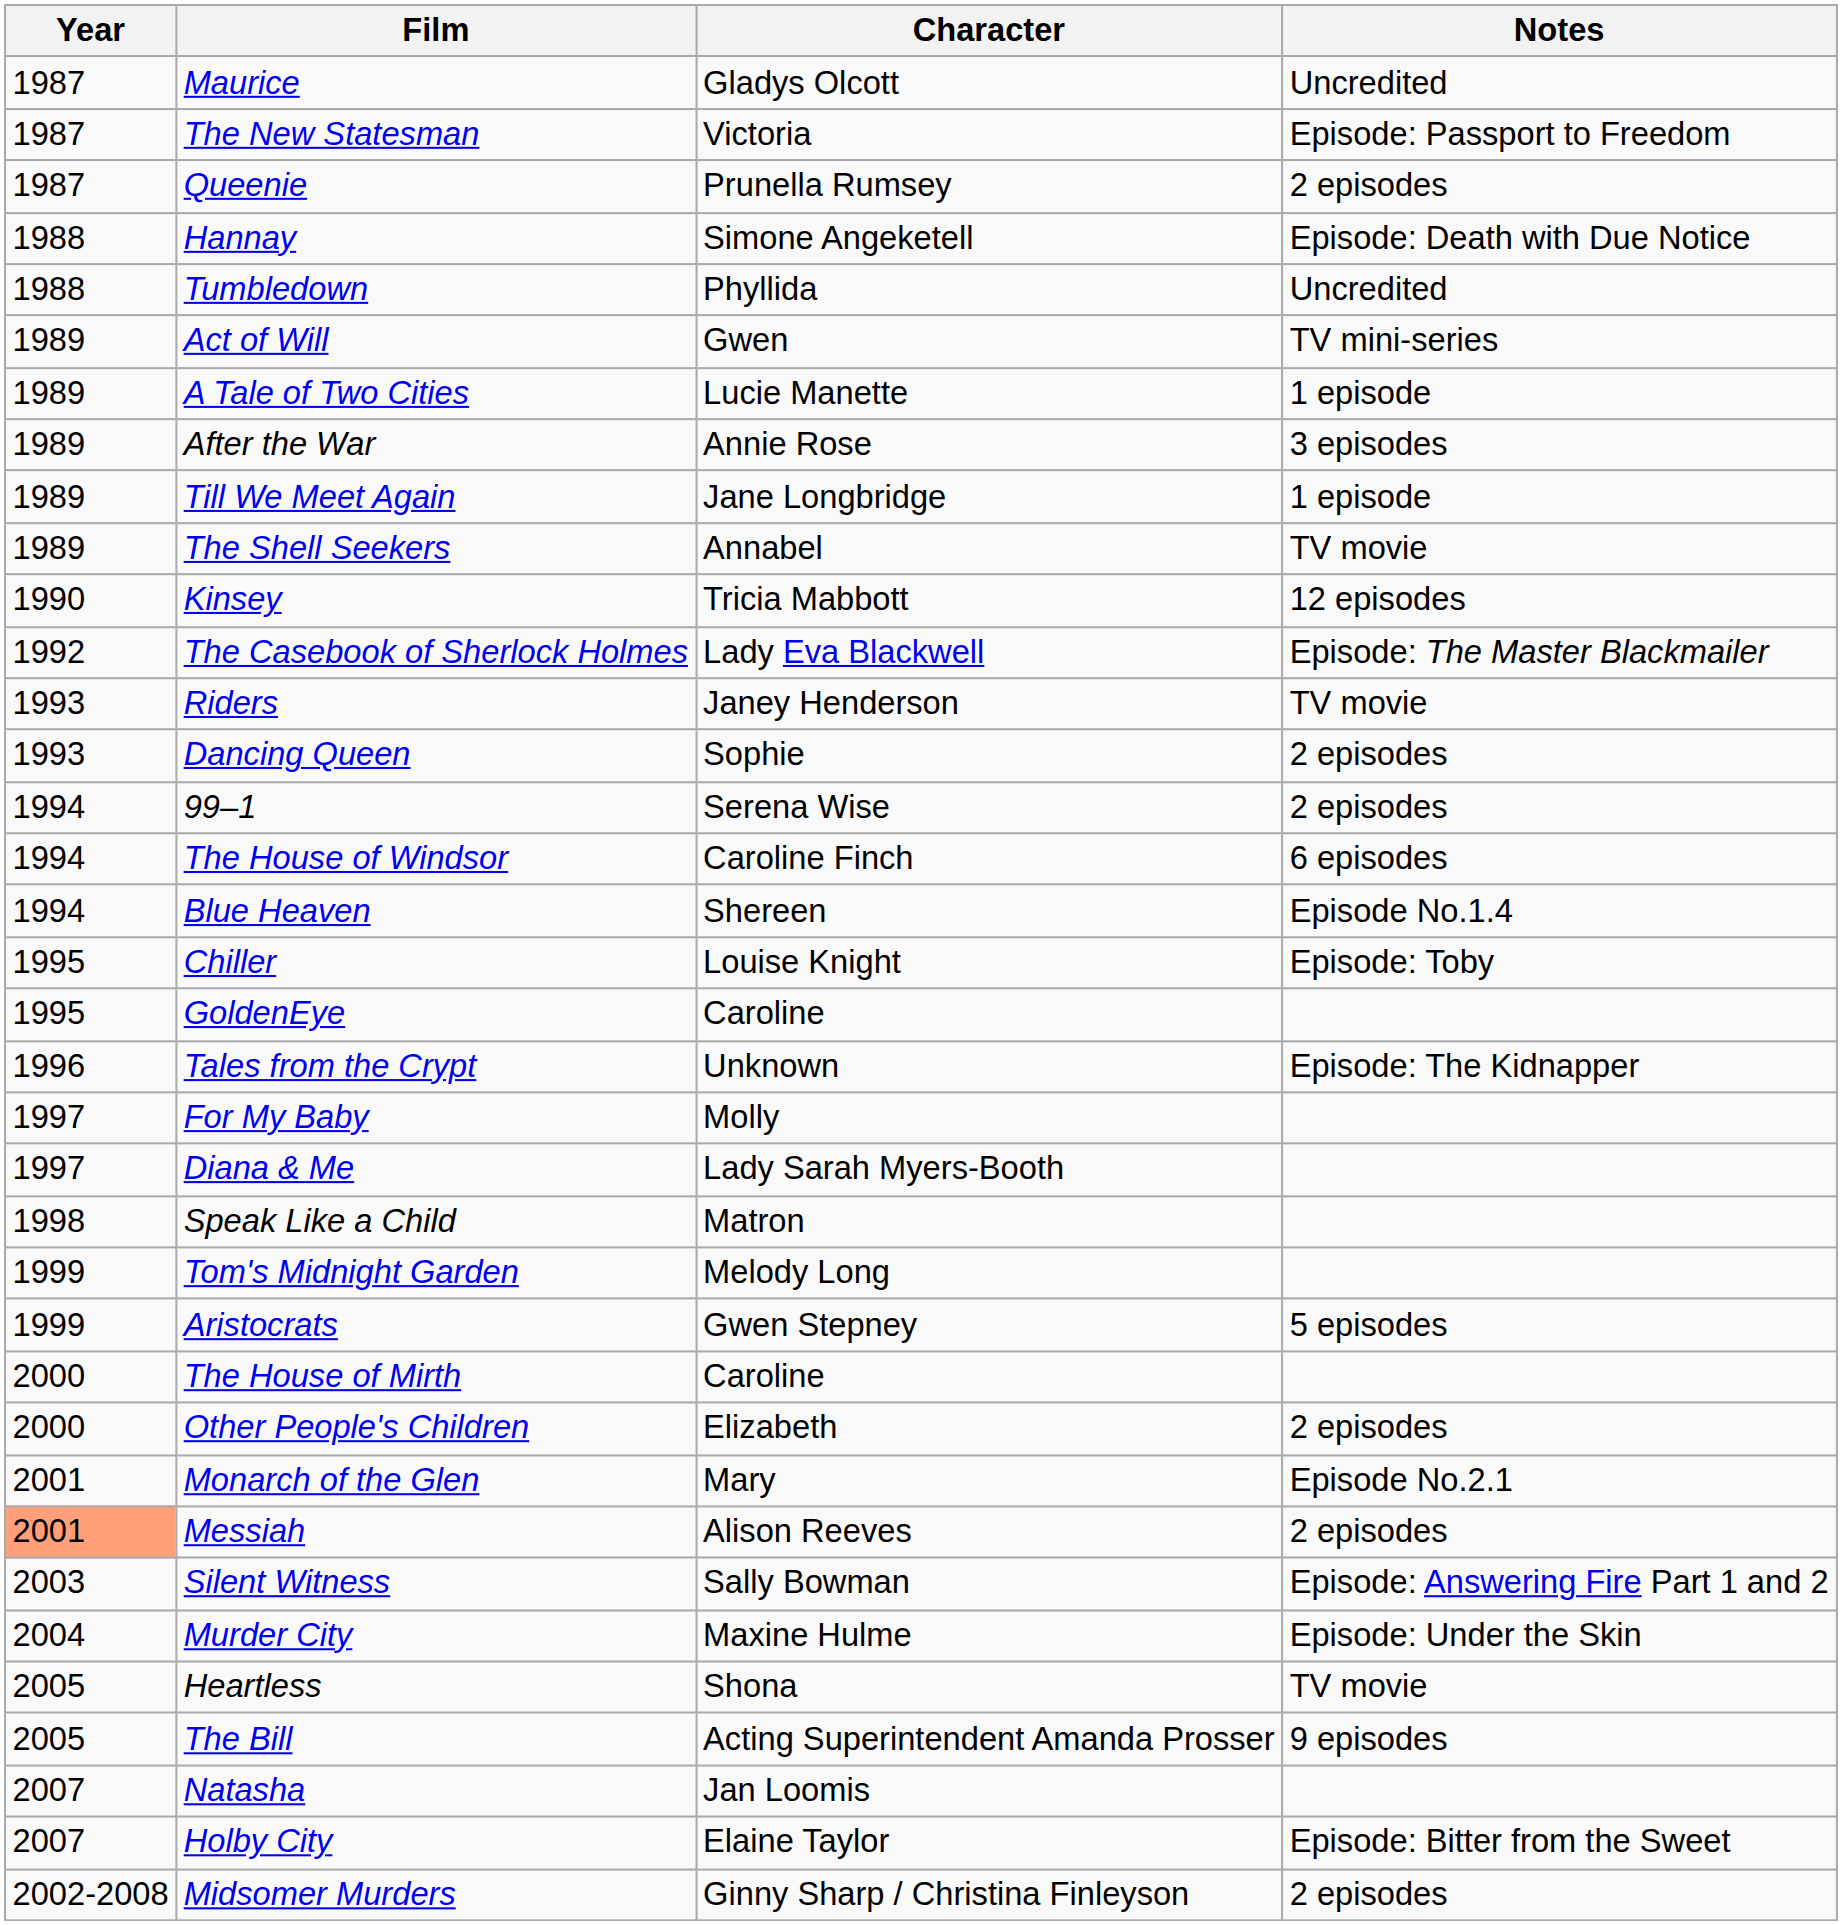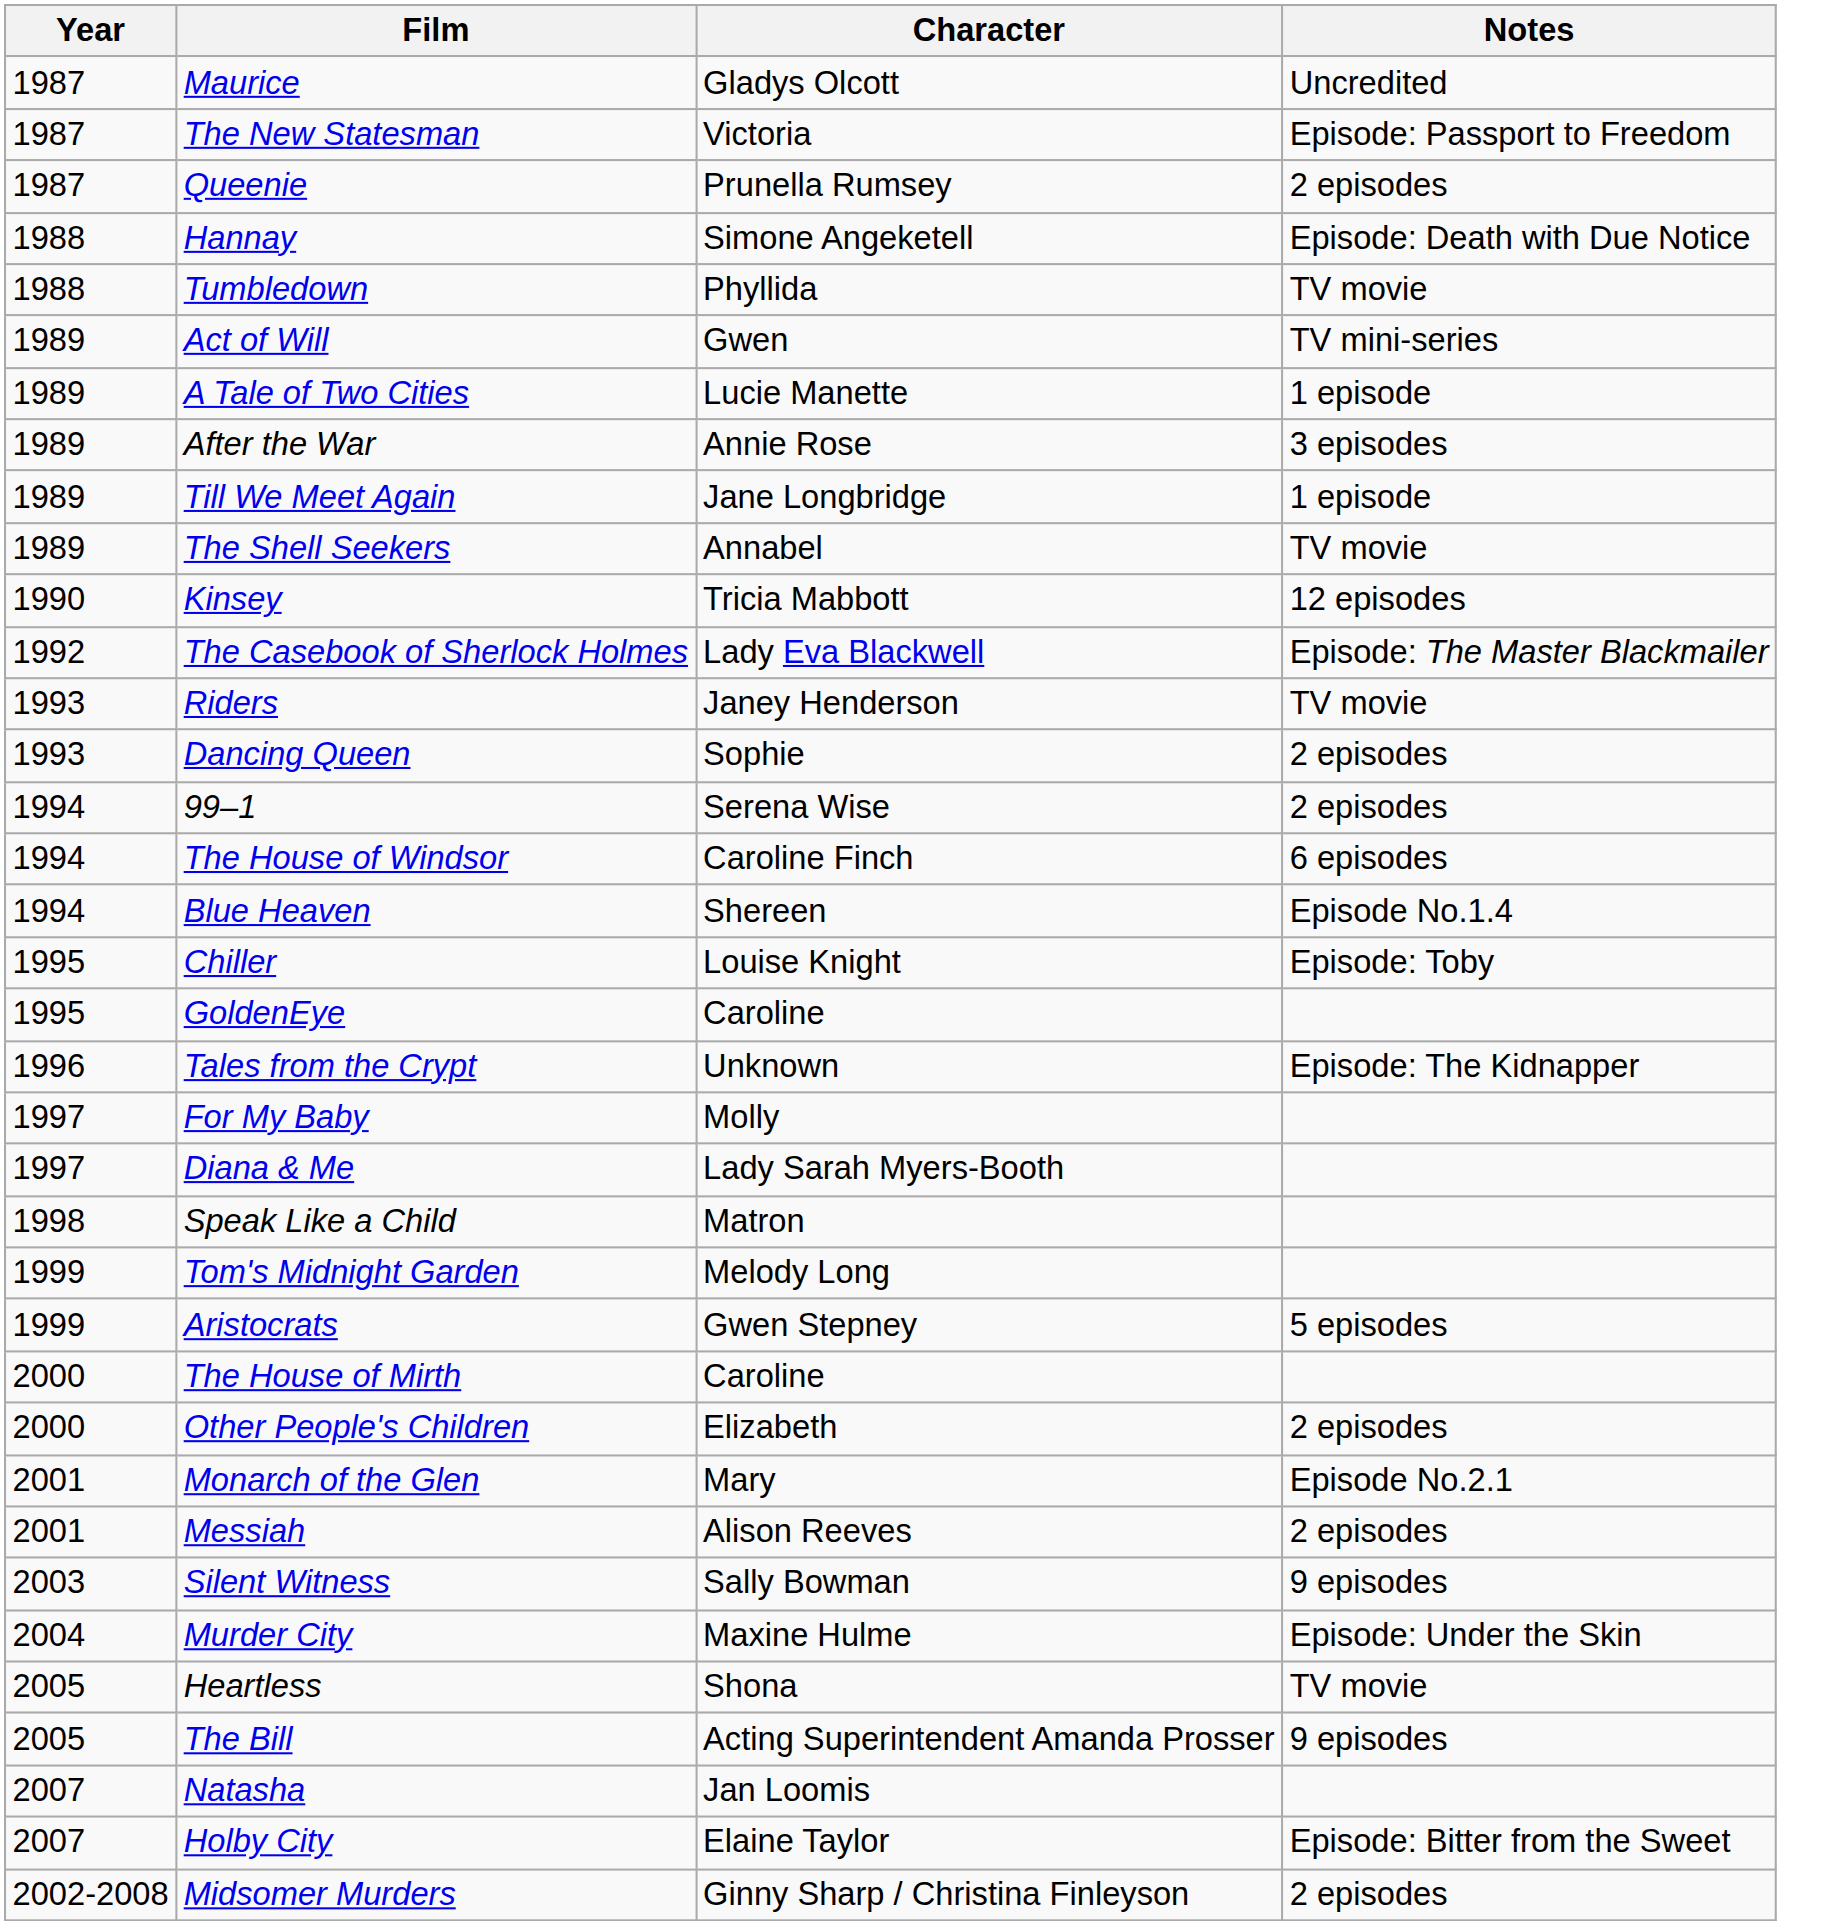Tumbledown | Notes: Uncredited -> TV movie
Messiah | Year: lightsalmon background -> no background
Silent Witness | Notes: Episode: Answering Fire Part 1 and 2 -> 9 episodes
